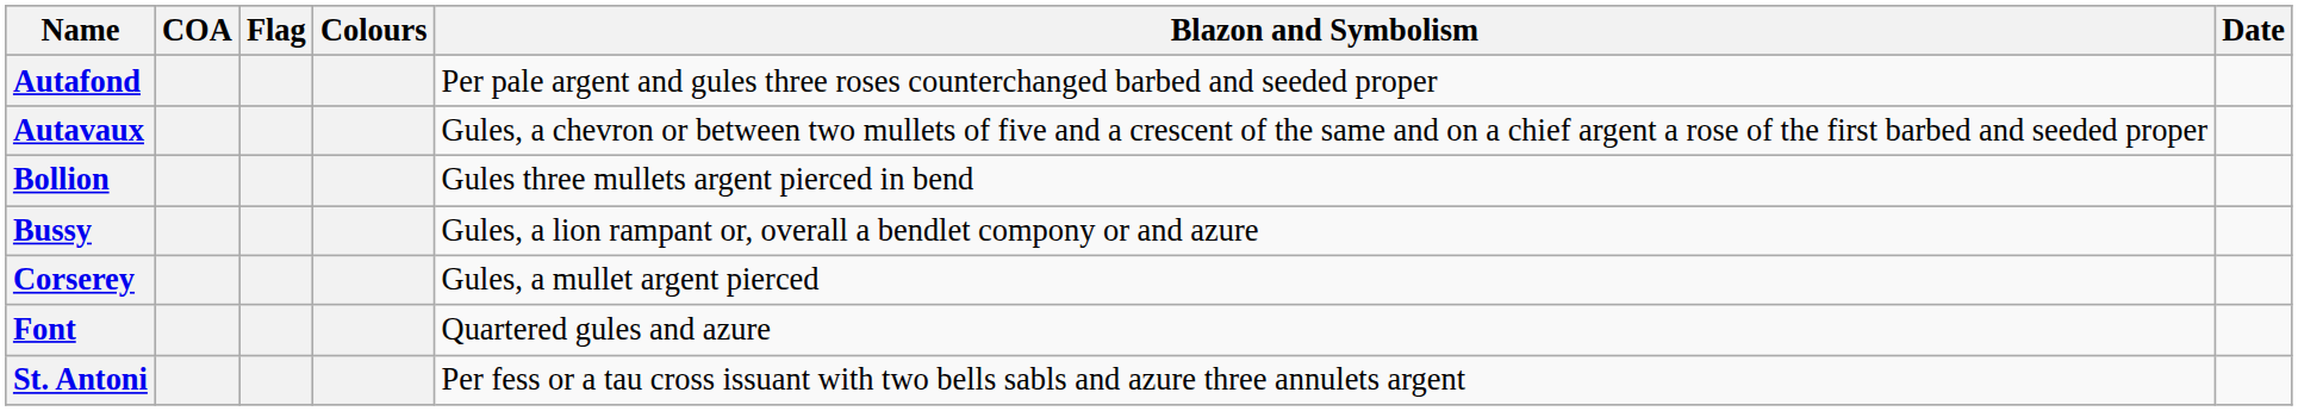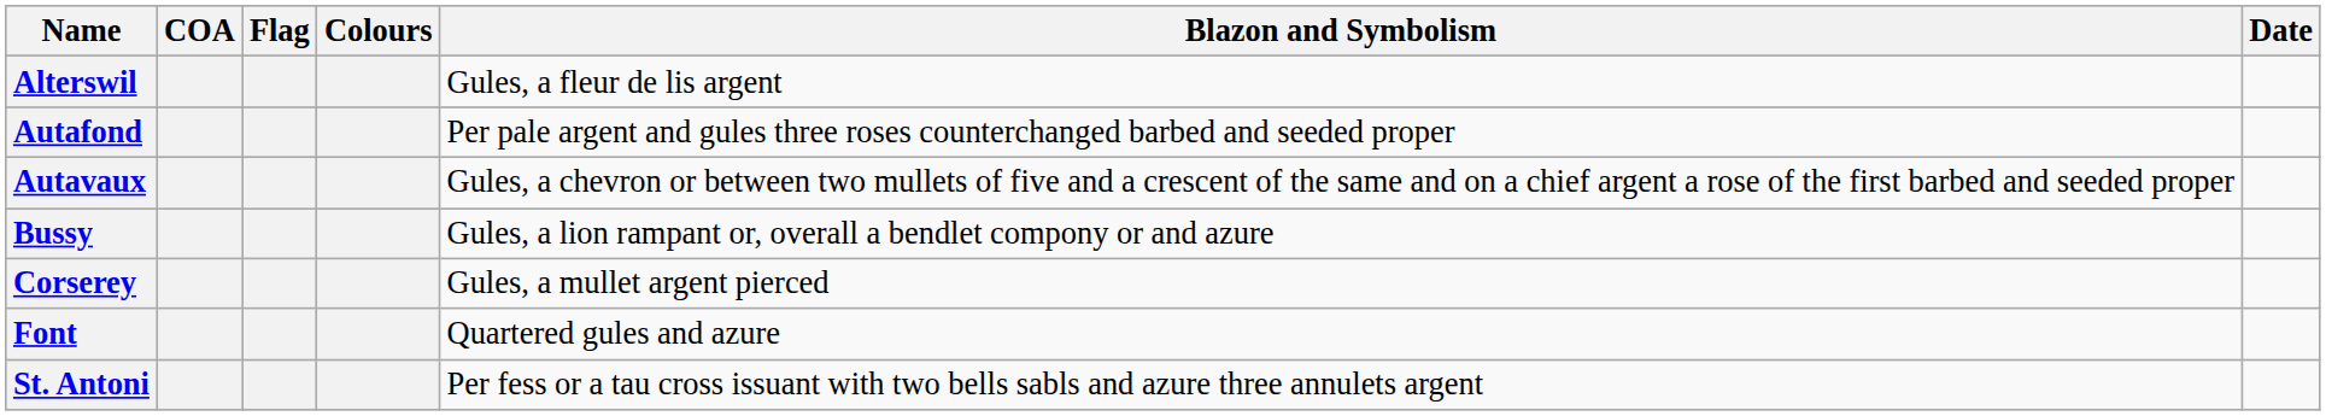+ row: Alterswil | Gules, a fleur de lis argent
- row: Bollion | Gules three mullets argent pierced in bend
